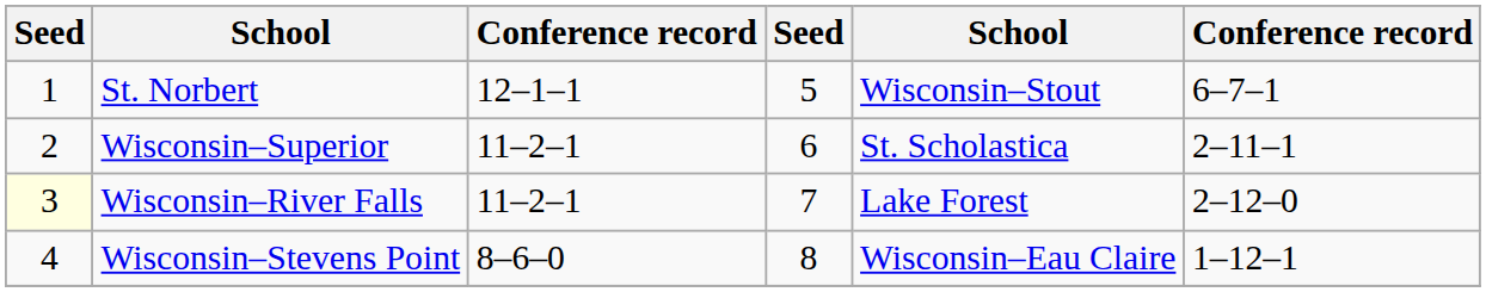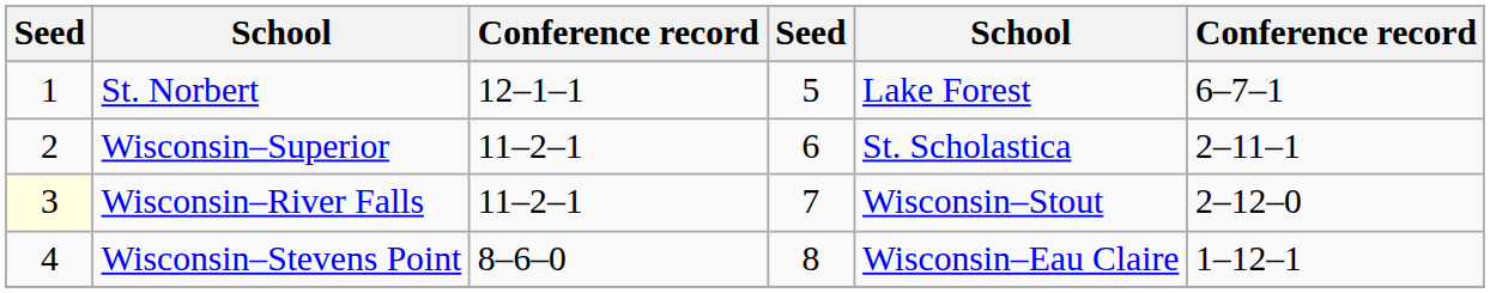St. Norbert | column 5: Wisconsin–Stout -> Lake Forest
Wisconsin–River Falls | column 5: Lake Forest -> Wisconsin–Stout
